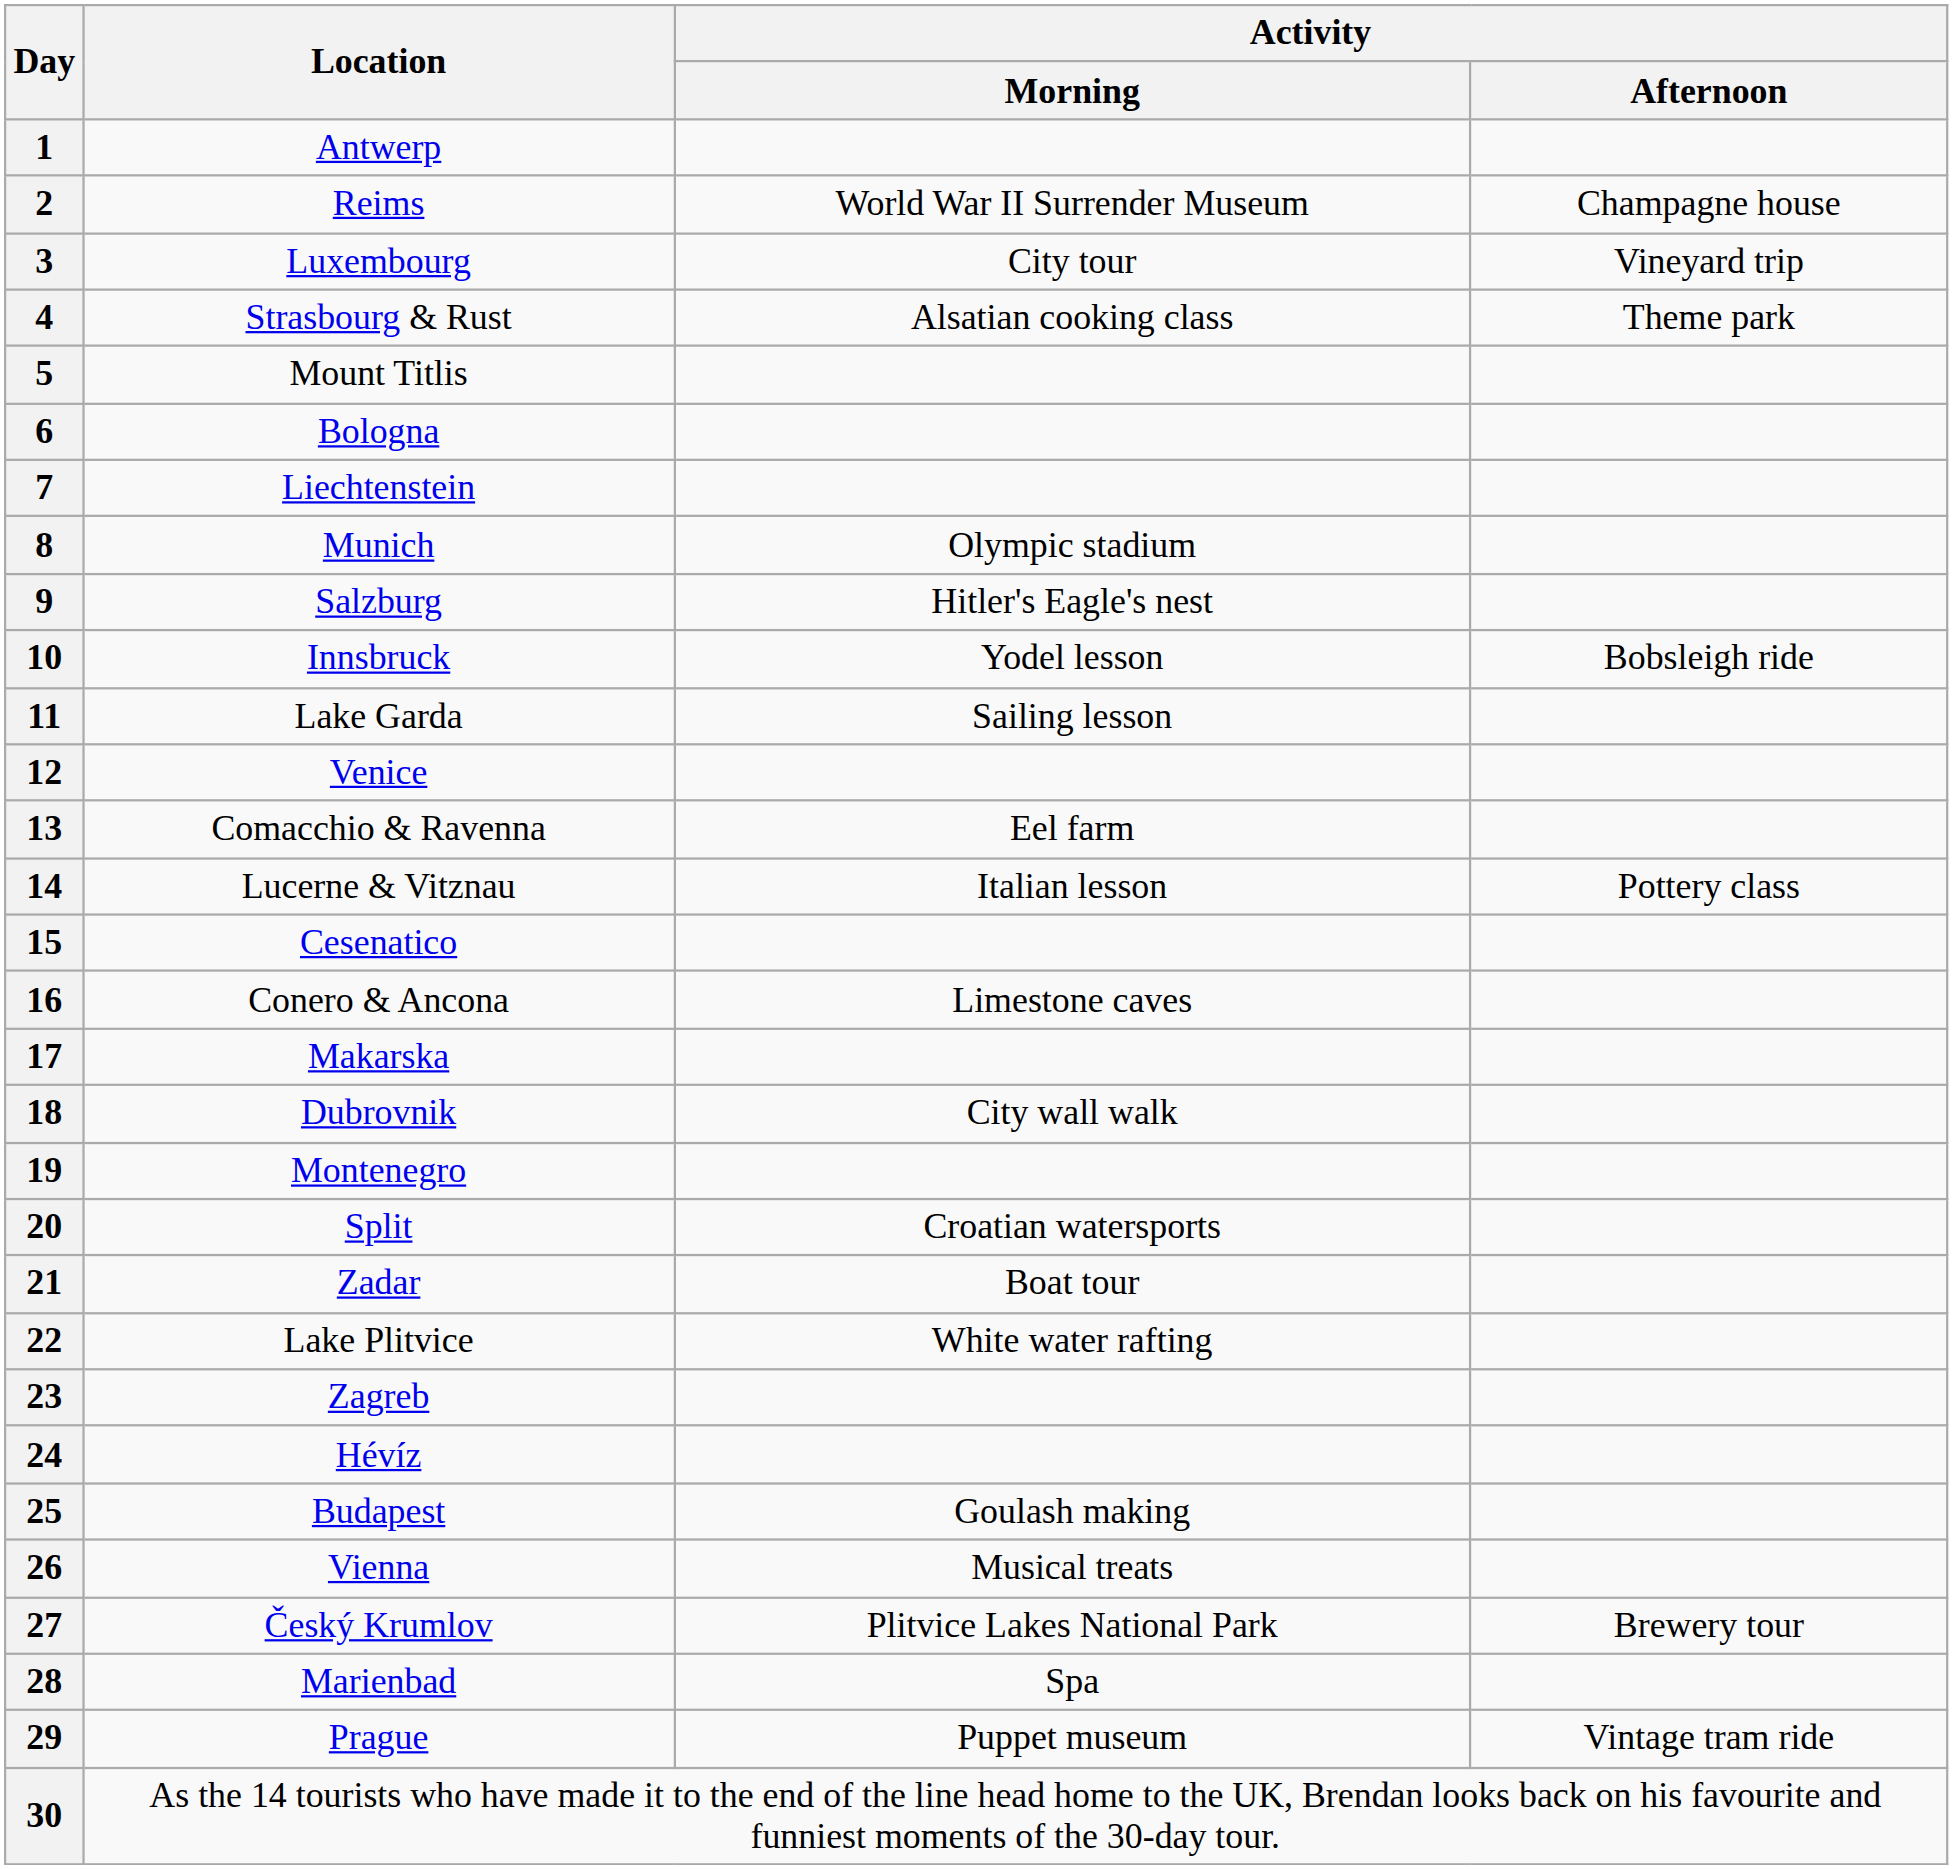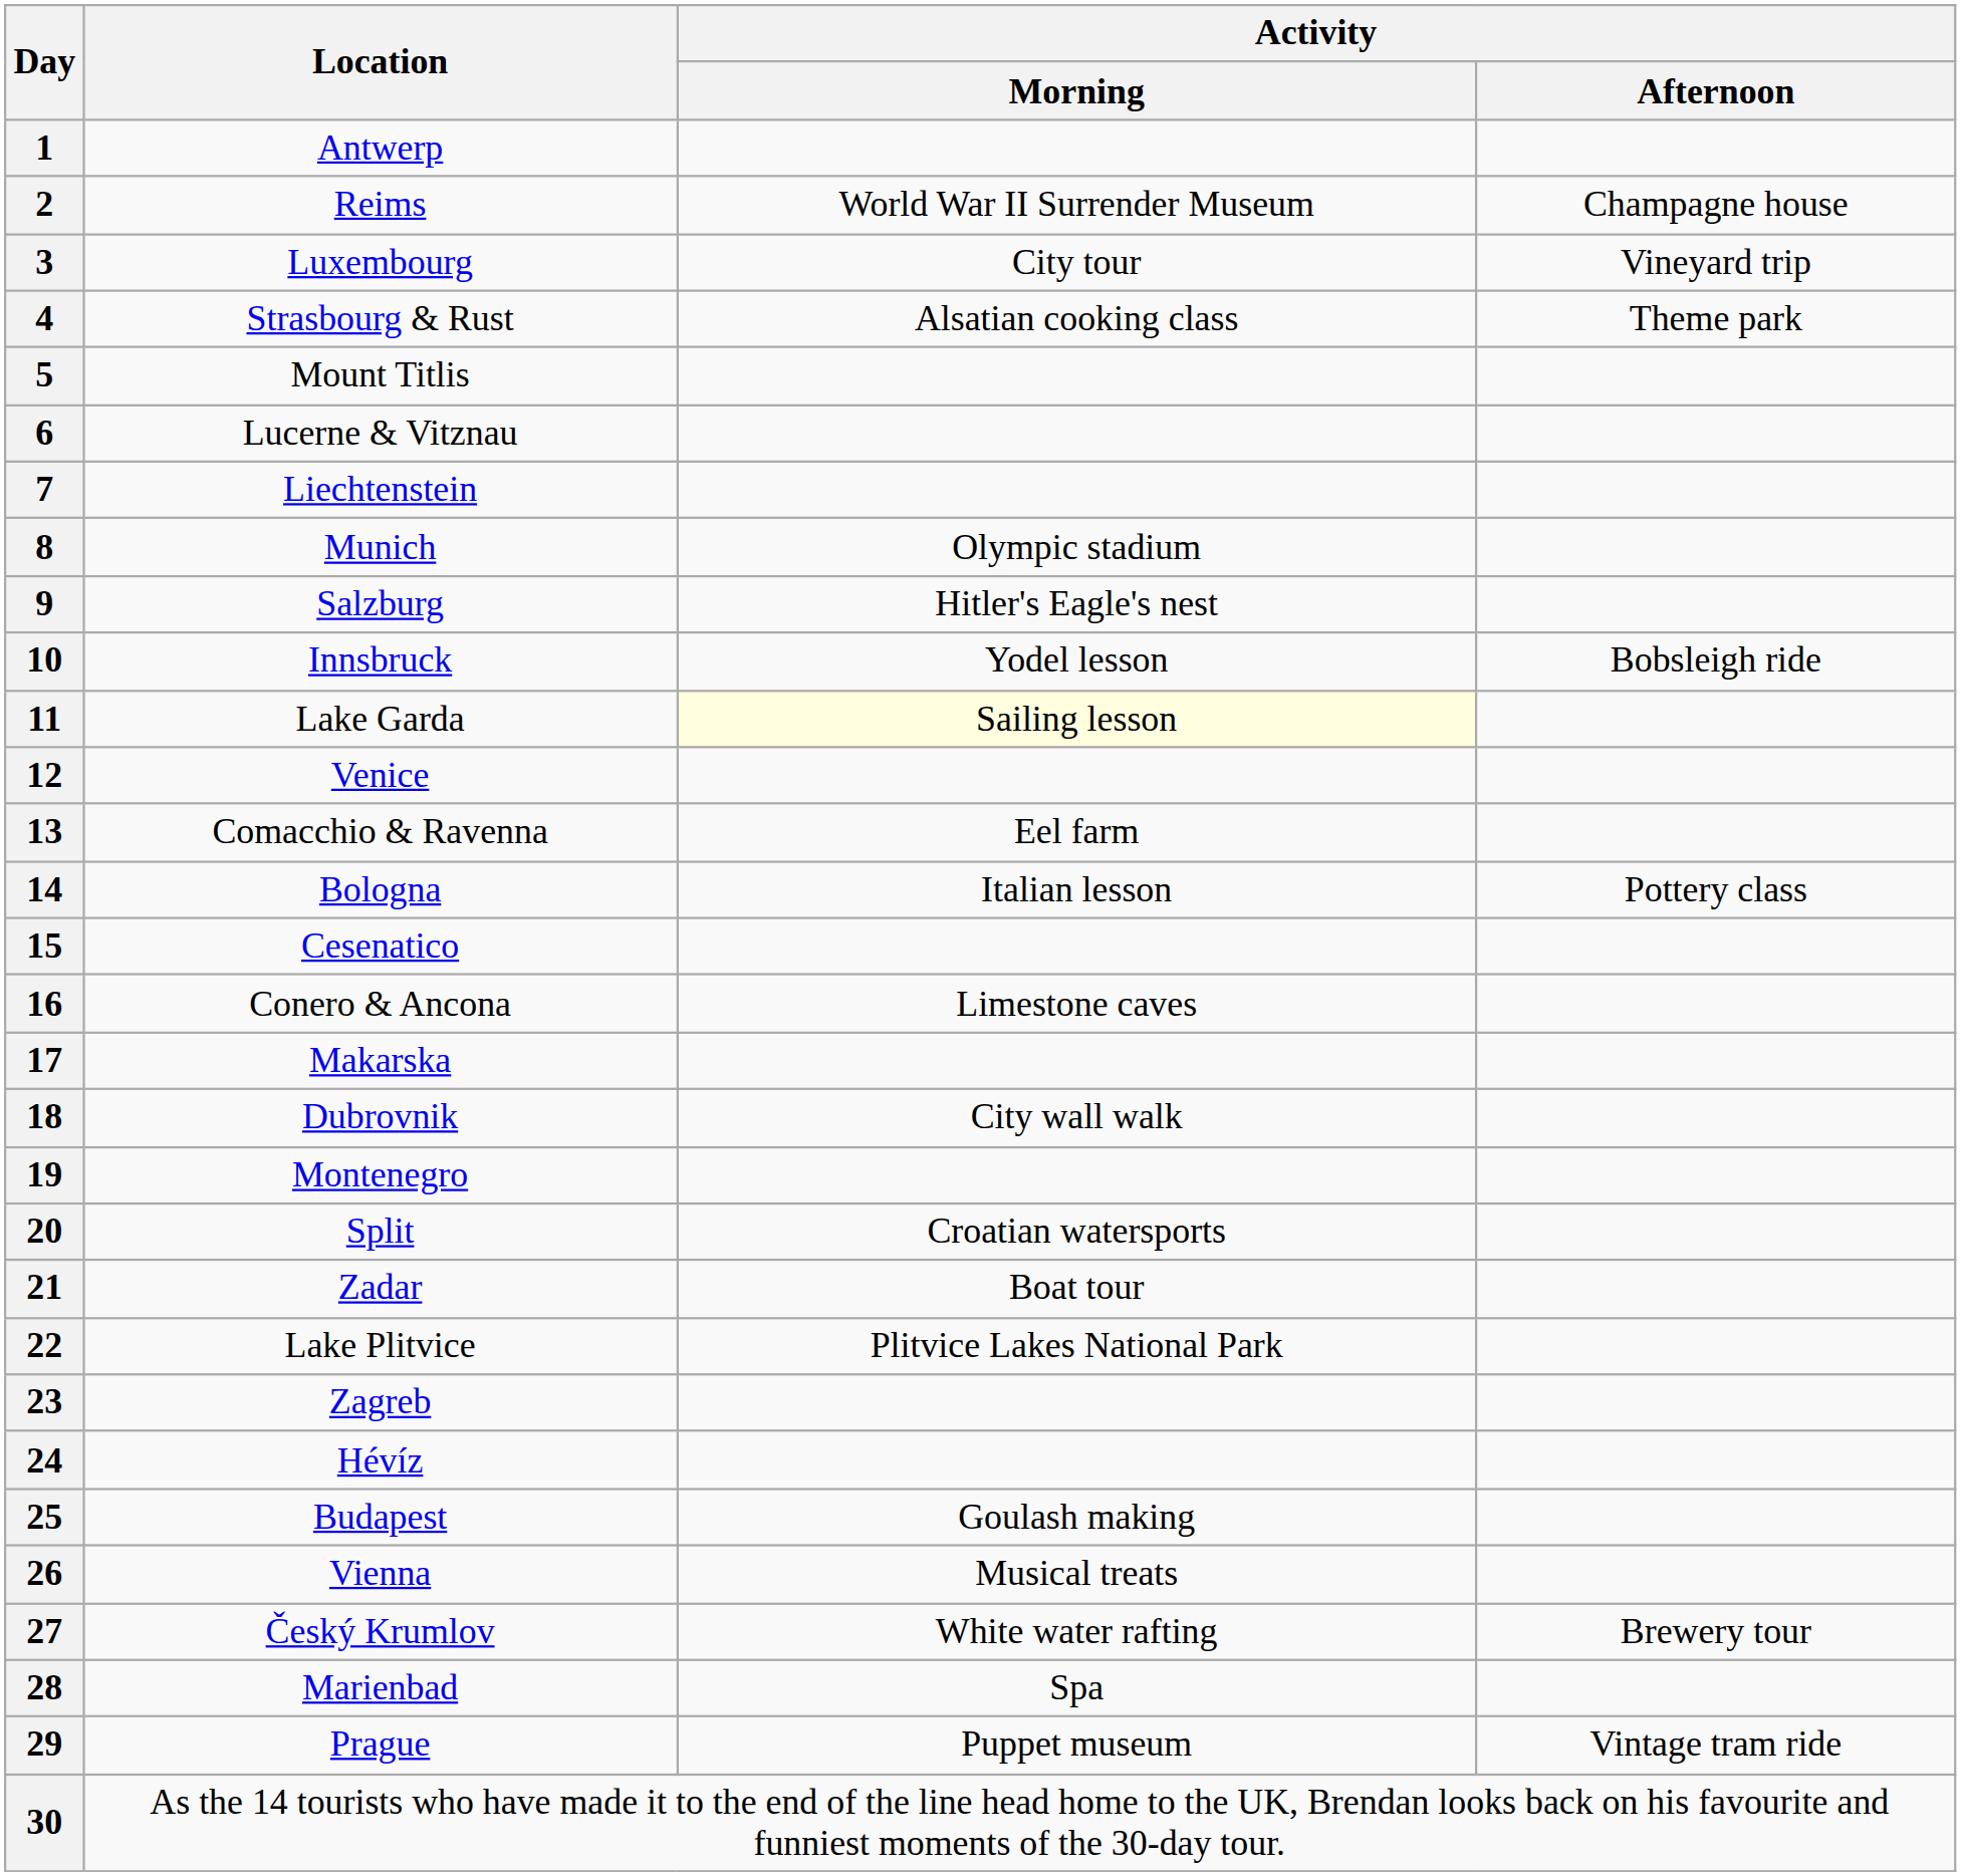6 | Location: Bologna -> Lucerne & Vitznau
11 | Activity / Morning: no background -> lightyellow background
14 | Location: Lucerne & Vitznau -> Bologna
22 | Activity / Morning: White water rafting -> Plitvice Lakes National Park
27 | Activity / Morning: Plitvice Lakes National Park -> White water rafting
